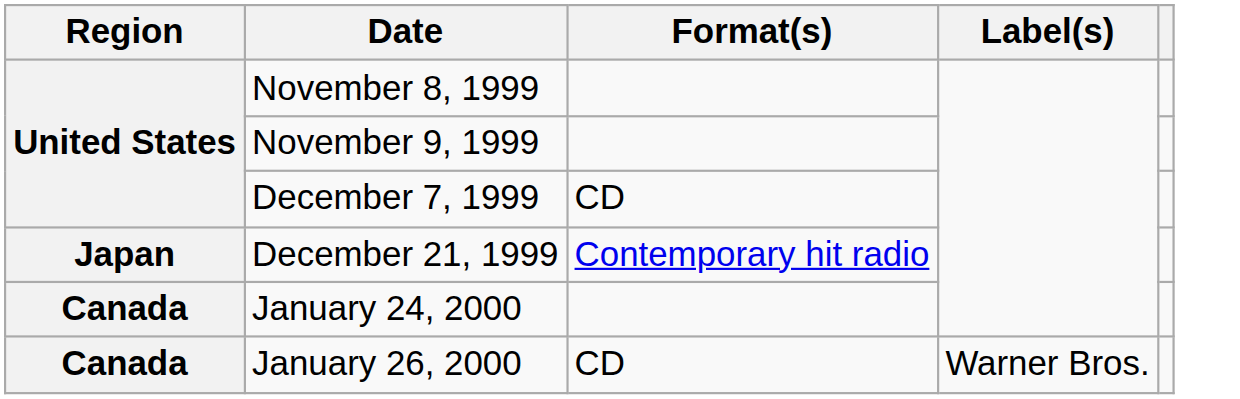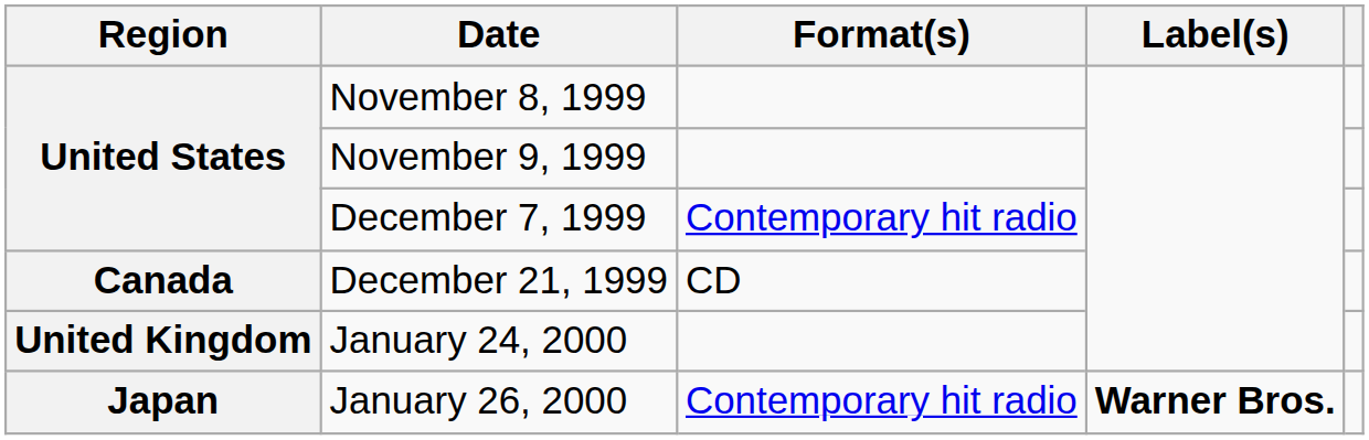December 7, 1999 | Format(s): CD -> Contemporary hit radio
December 21, 1999 | Region: Japan -> Canada
December 21, 1999 | Format(s): Contemporary hit radio -> CD
January 24, 2000 | Region: Canada -> United Kingdom
January 26, 2000 | Region: Canada -> Japan
January 26, 2000 | Format(s): CD -> Contemporary hit radio
January 26, 2000 | Label(s): normal -> bold
